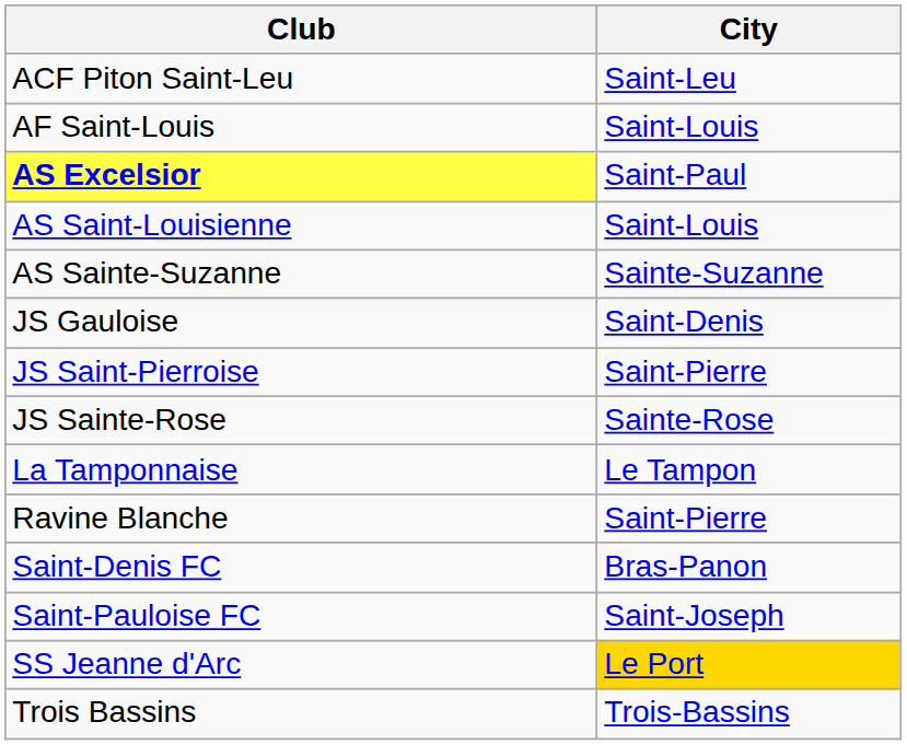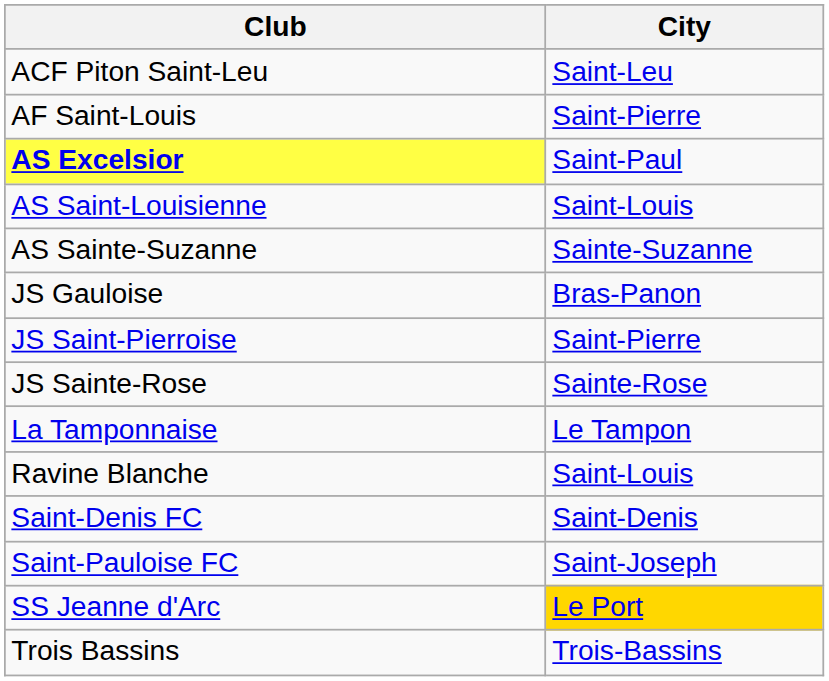AF Saint-Louis | City: Saint-Louis -> Saint-Pierre
JS Gauloise | City: Saint-Denis -> Bras-Panon
Ravine Blanche | City: Saint-Pierre -> Saint-Louis
Saint-Denis FC | City: Bras-Panon -> Saint-Denis
